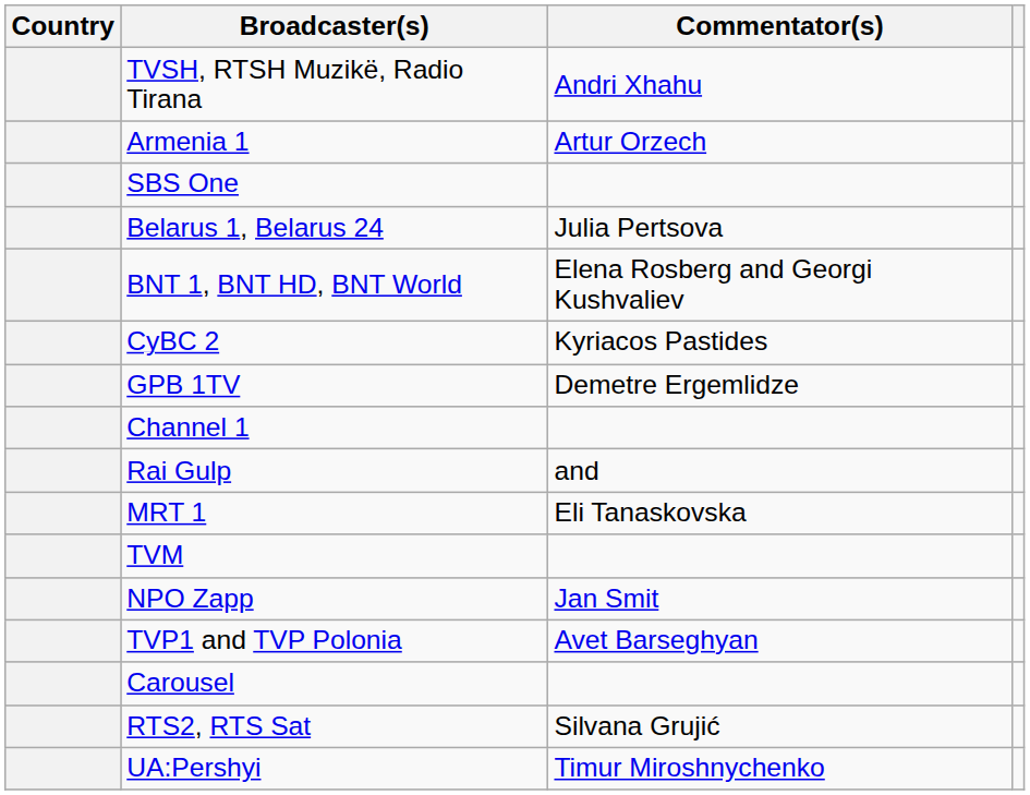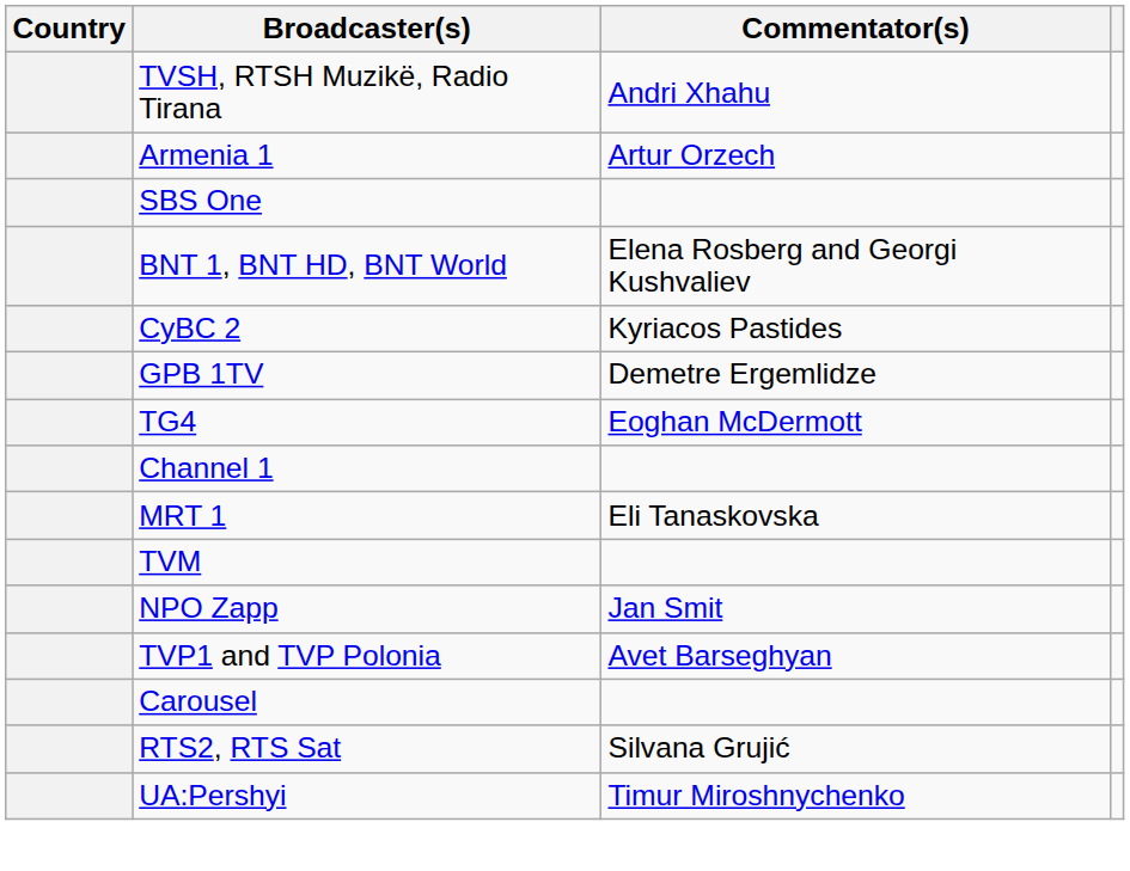- row: Belarus 1, Belarus 24 | Julia Pertsova
+ row: TG4 | Eoghan McDermott
- row: Rai Gulp | and
